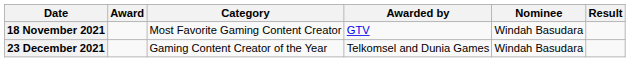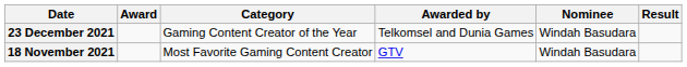rows swapped: 18 November 2021 <-> 23 December 2021
